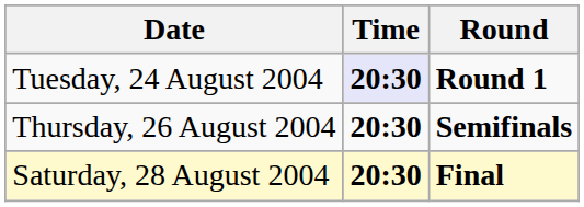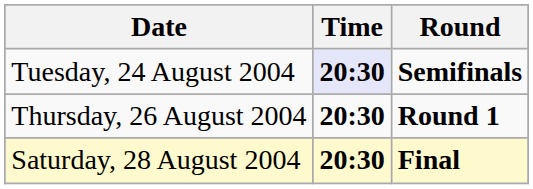Tuesday, 24 August 2004 | Round: Round 1 -> Semifinals
Thursday, 26 August 2004 | Round: Semifinals -> Round 1
